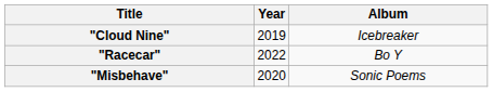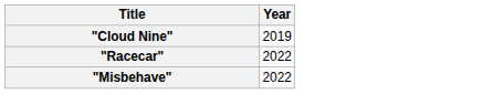- column: Album | Icebreaker | Bo Y | Sonic Poems
"Misbehave" | Year: 2020 -> 2022
